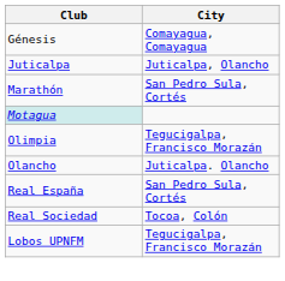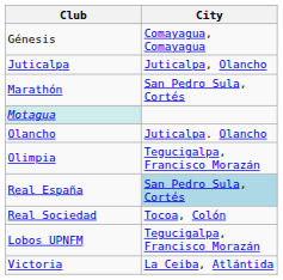rows swapped: Olancho <-> Olimpia
Real España | City: no background -> lightblue background
+ row: Victoria | La Ceiba, Atlántida
